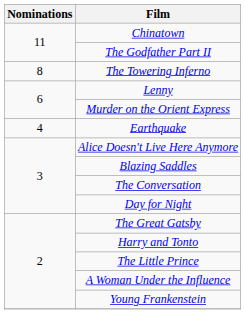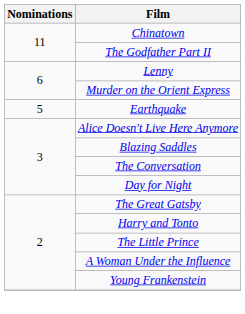- row: 8 | The Towering Inferno
Earthquake | Nominations: 4 -> 5
